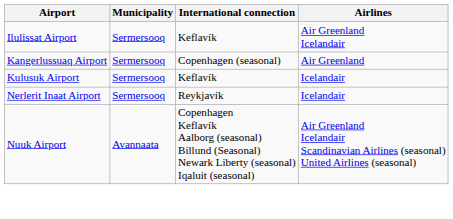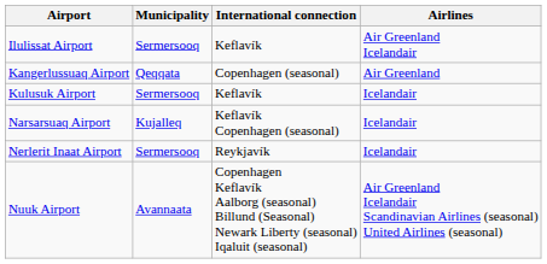Kangerlussuaq Airport | Municipality: Sermersooq -> Qeqqata
+ row: Narsarsuaq Airport | Kujalleq | Keflavík Copenhagen (seasonal) | Icelandair
